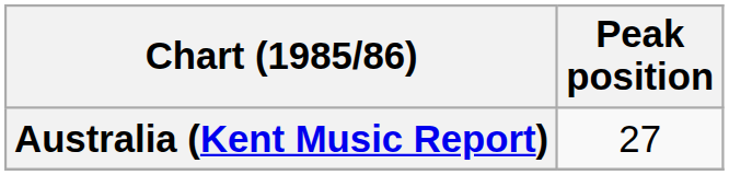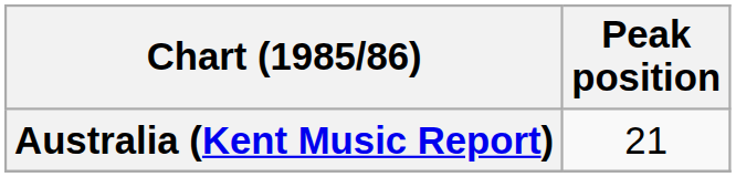Australia (Kent Music Report) | Peak position: 27 -> 21
